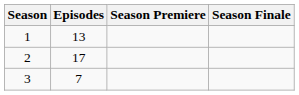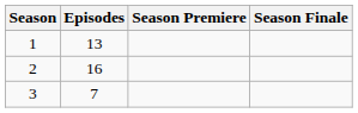2 | Episodes: 17 -> 16
